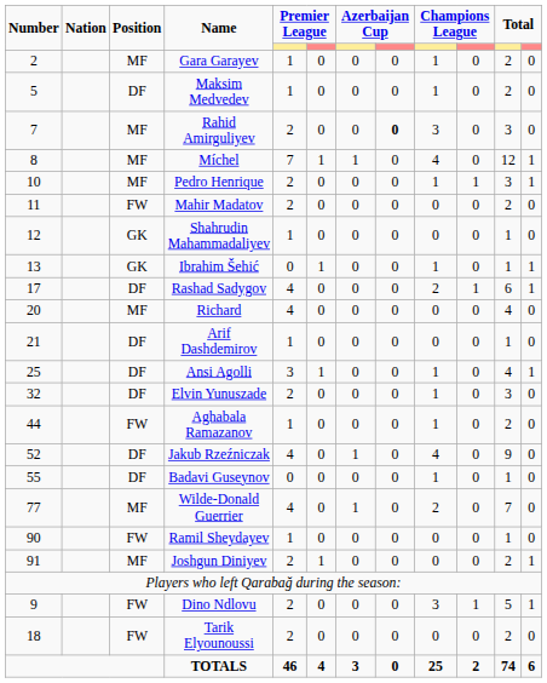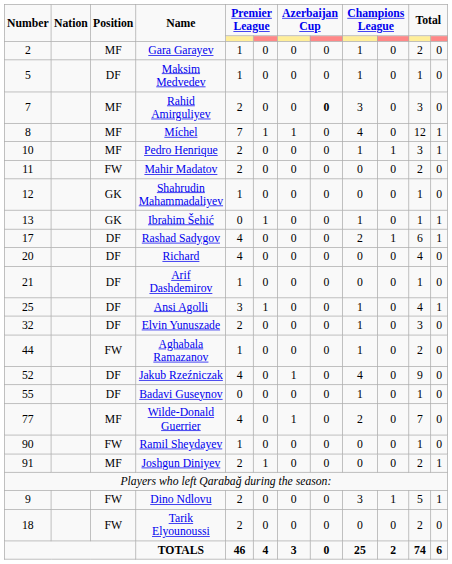Maksim Medvedev | column 11: 2 -> 1
Richard | Position: MF -> DF
